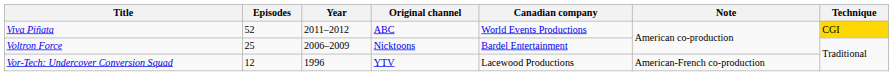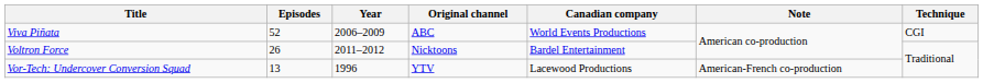Viva Piñata | Year: 2011–2012 -> 2006–2009
Viva Piñata | Technique: gold background -> no background
Voltron Force | Episodes: 25 -> 26
Voltron Force | Year: 2006–2009 -> 2011–2012
Vor-Tech: Undercover Conversion Squad | Episodes: 12 -> 13
